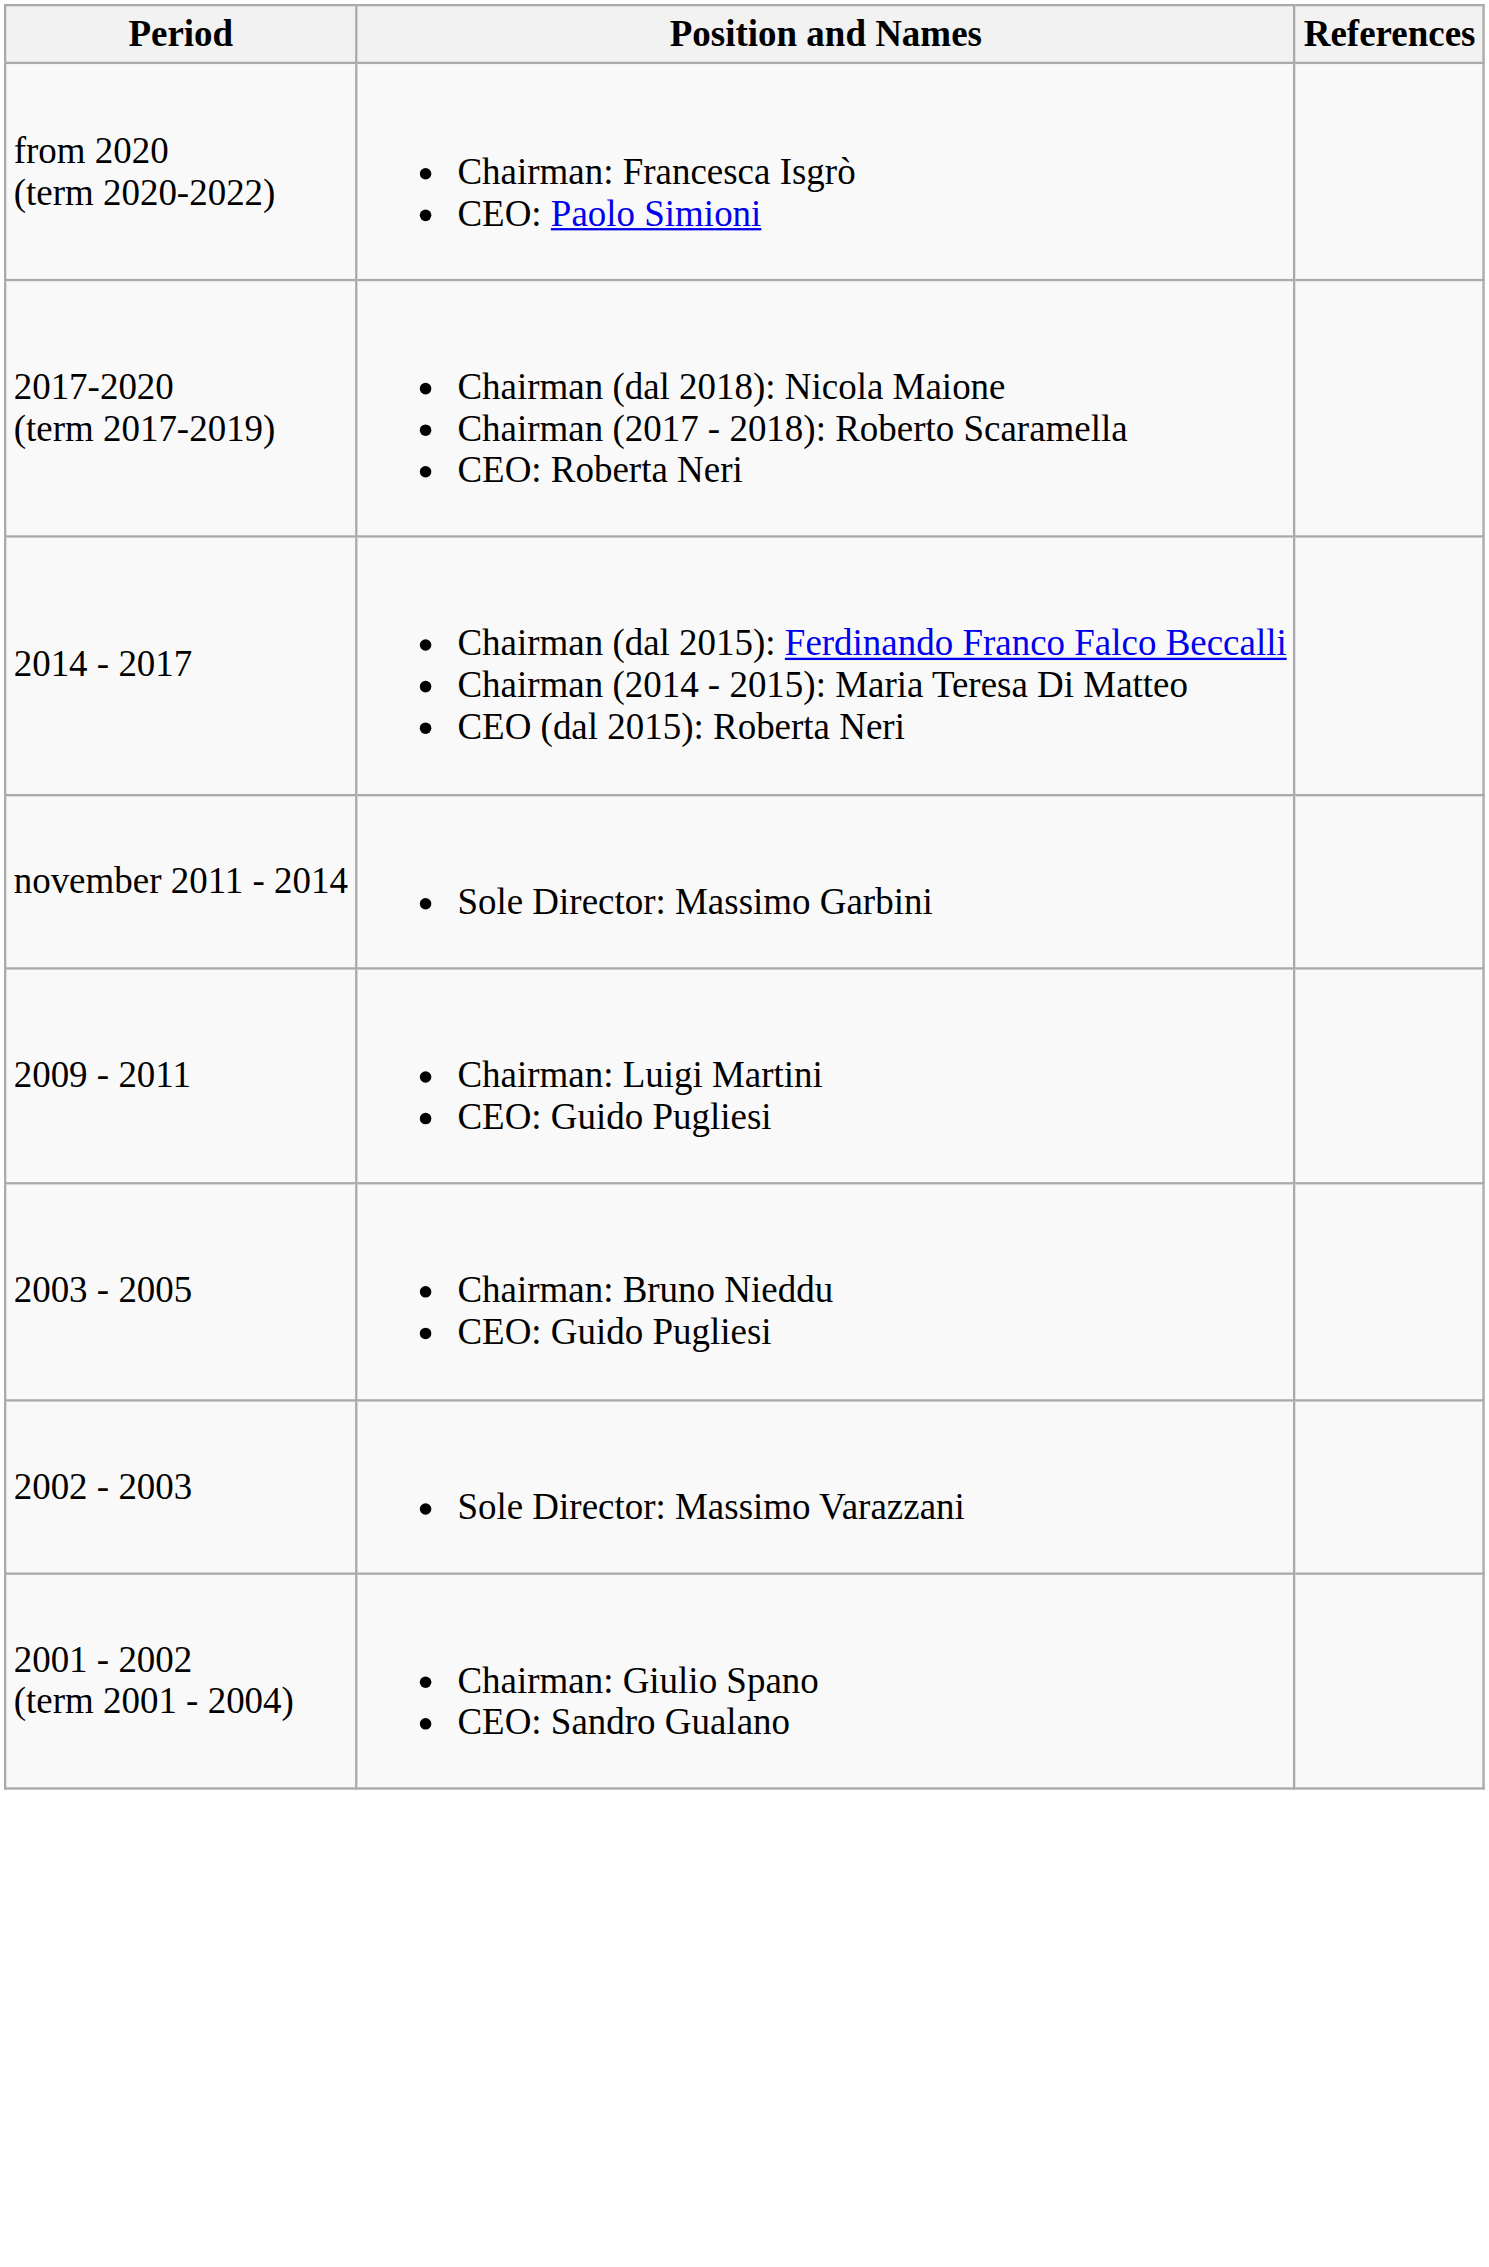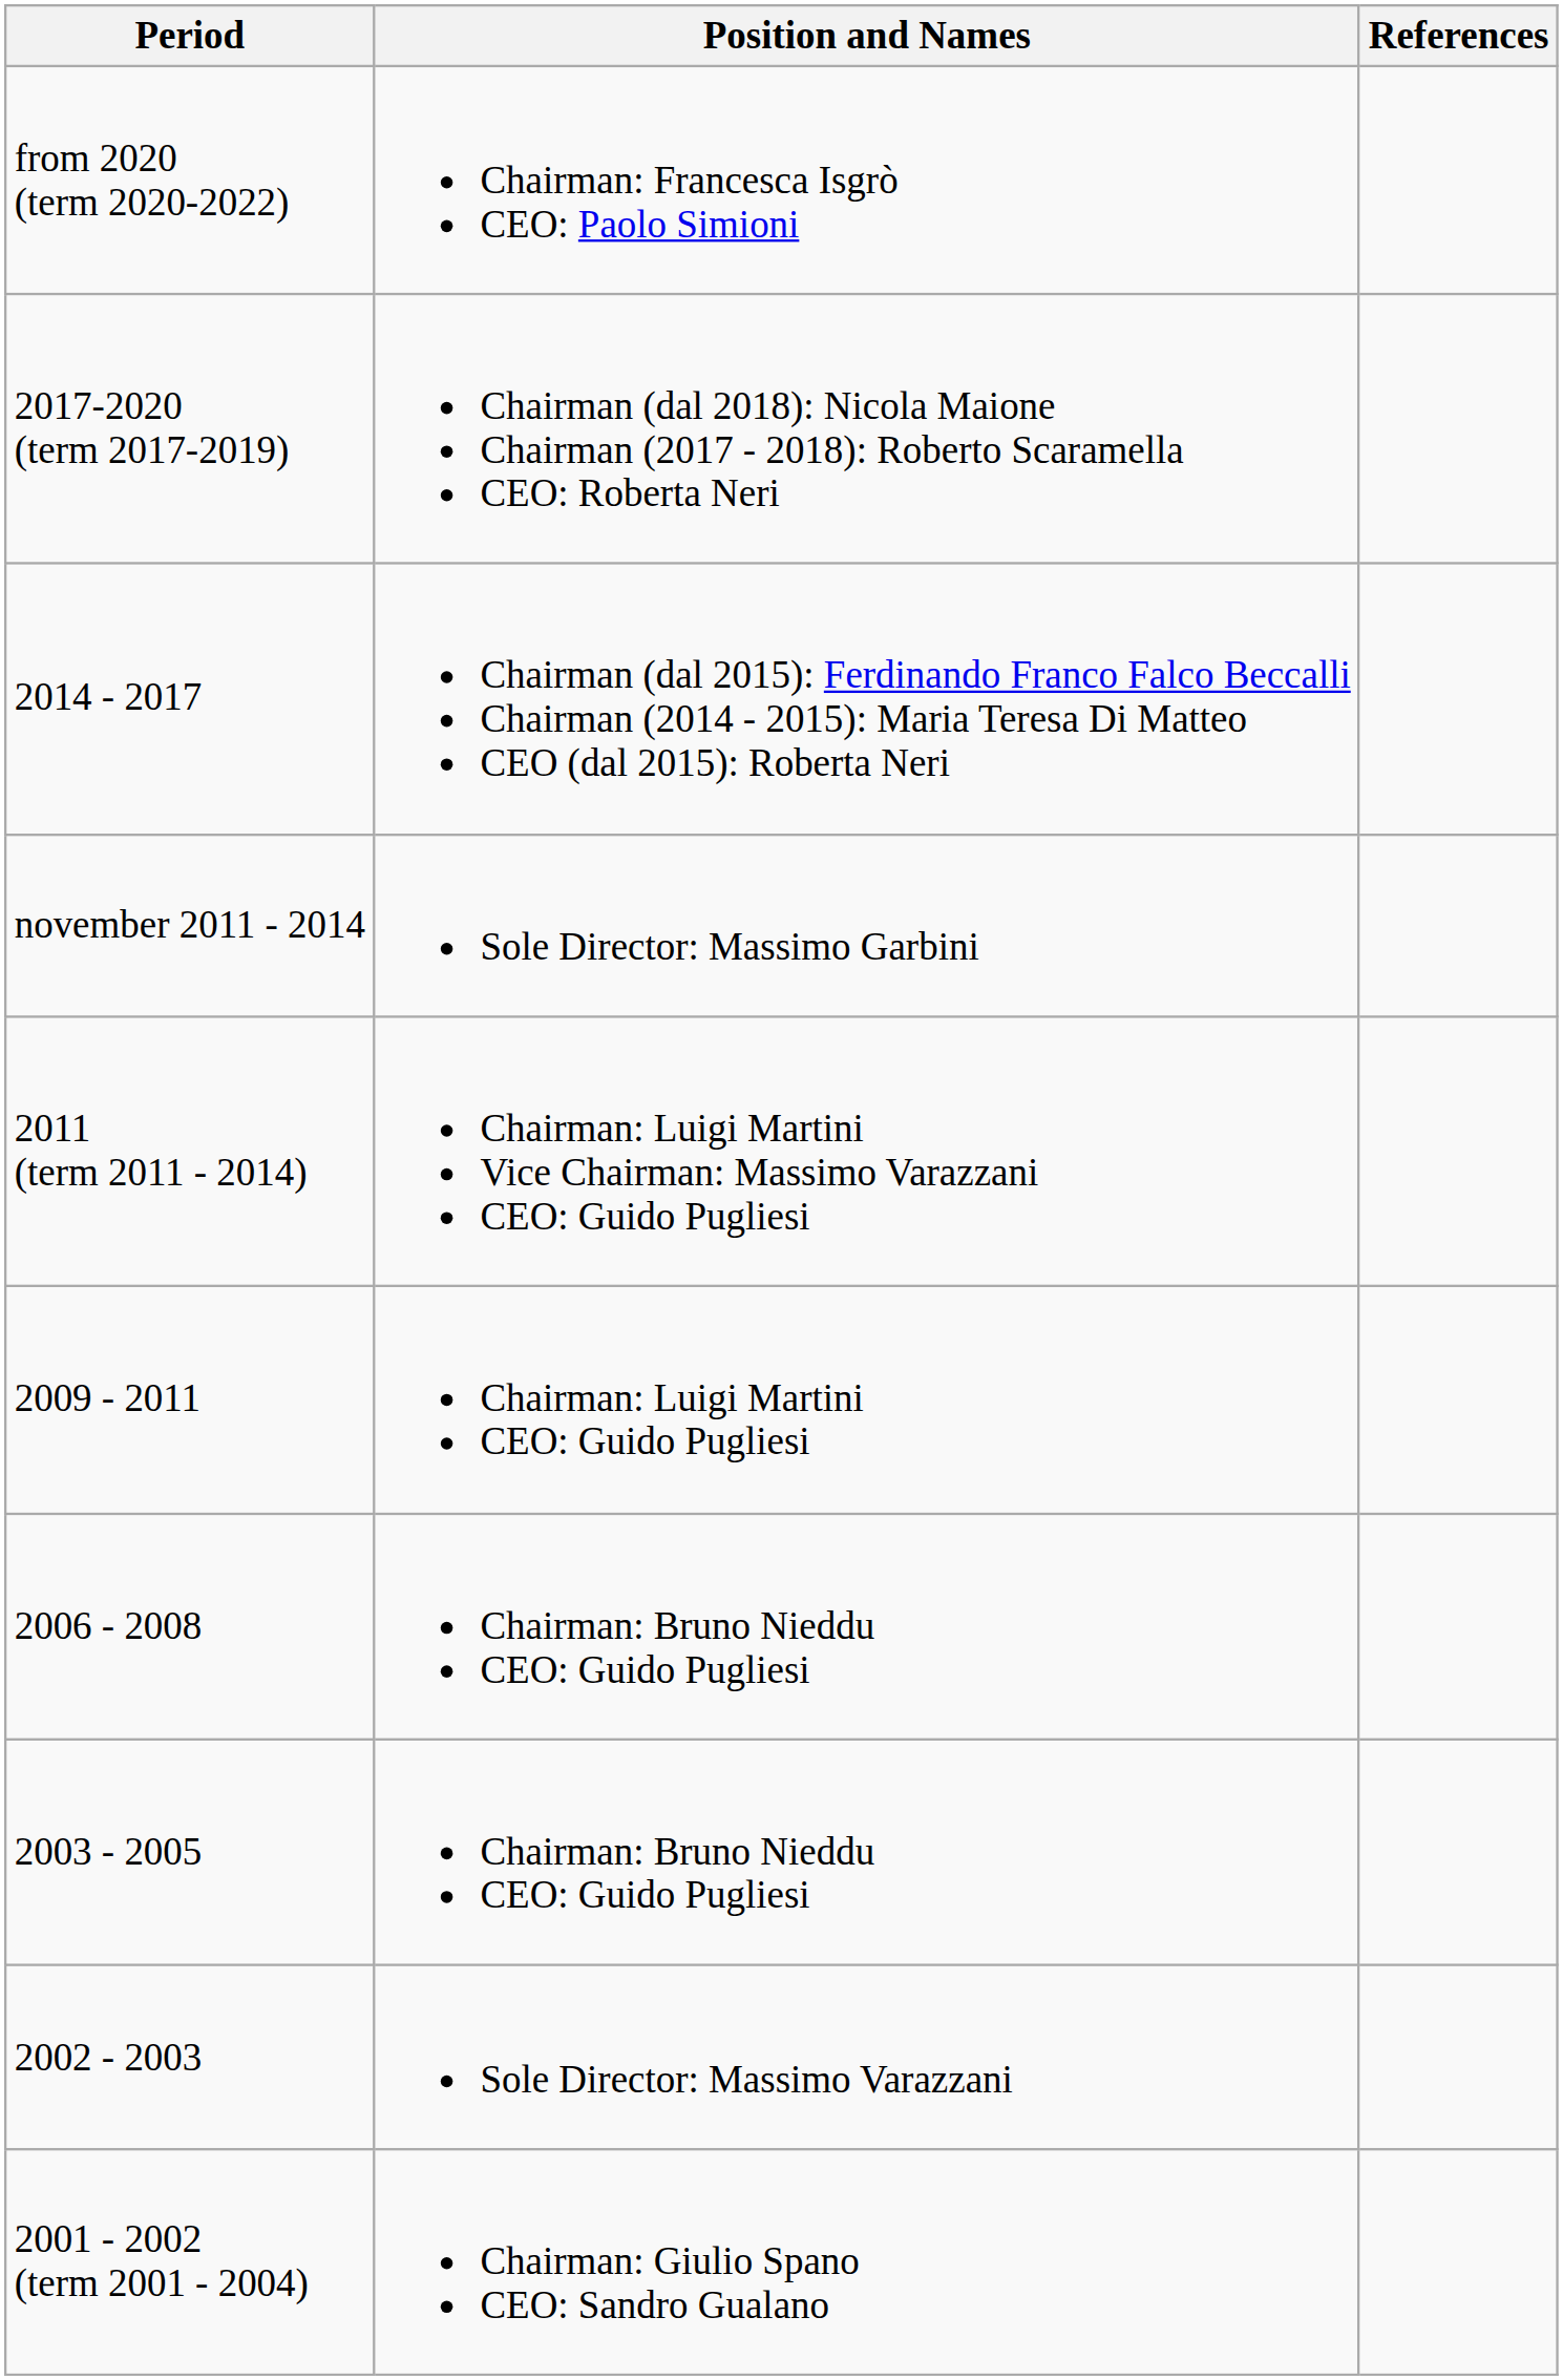+ row: 2011 (term 2011 - 2014) | Chairman: Luigi Martini Vice Chairman: Massimo Varazzani CEO: Guido Pugliesi
+ row: 2006 - 2008 | Chairman: Bruno Nieddu CEO: Guido Pugliesi
